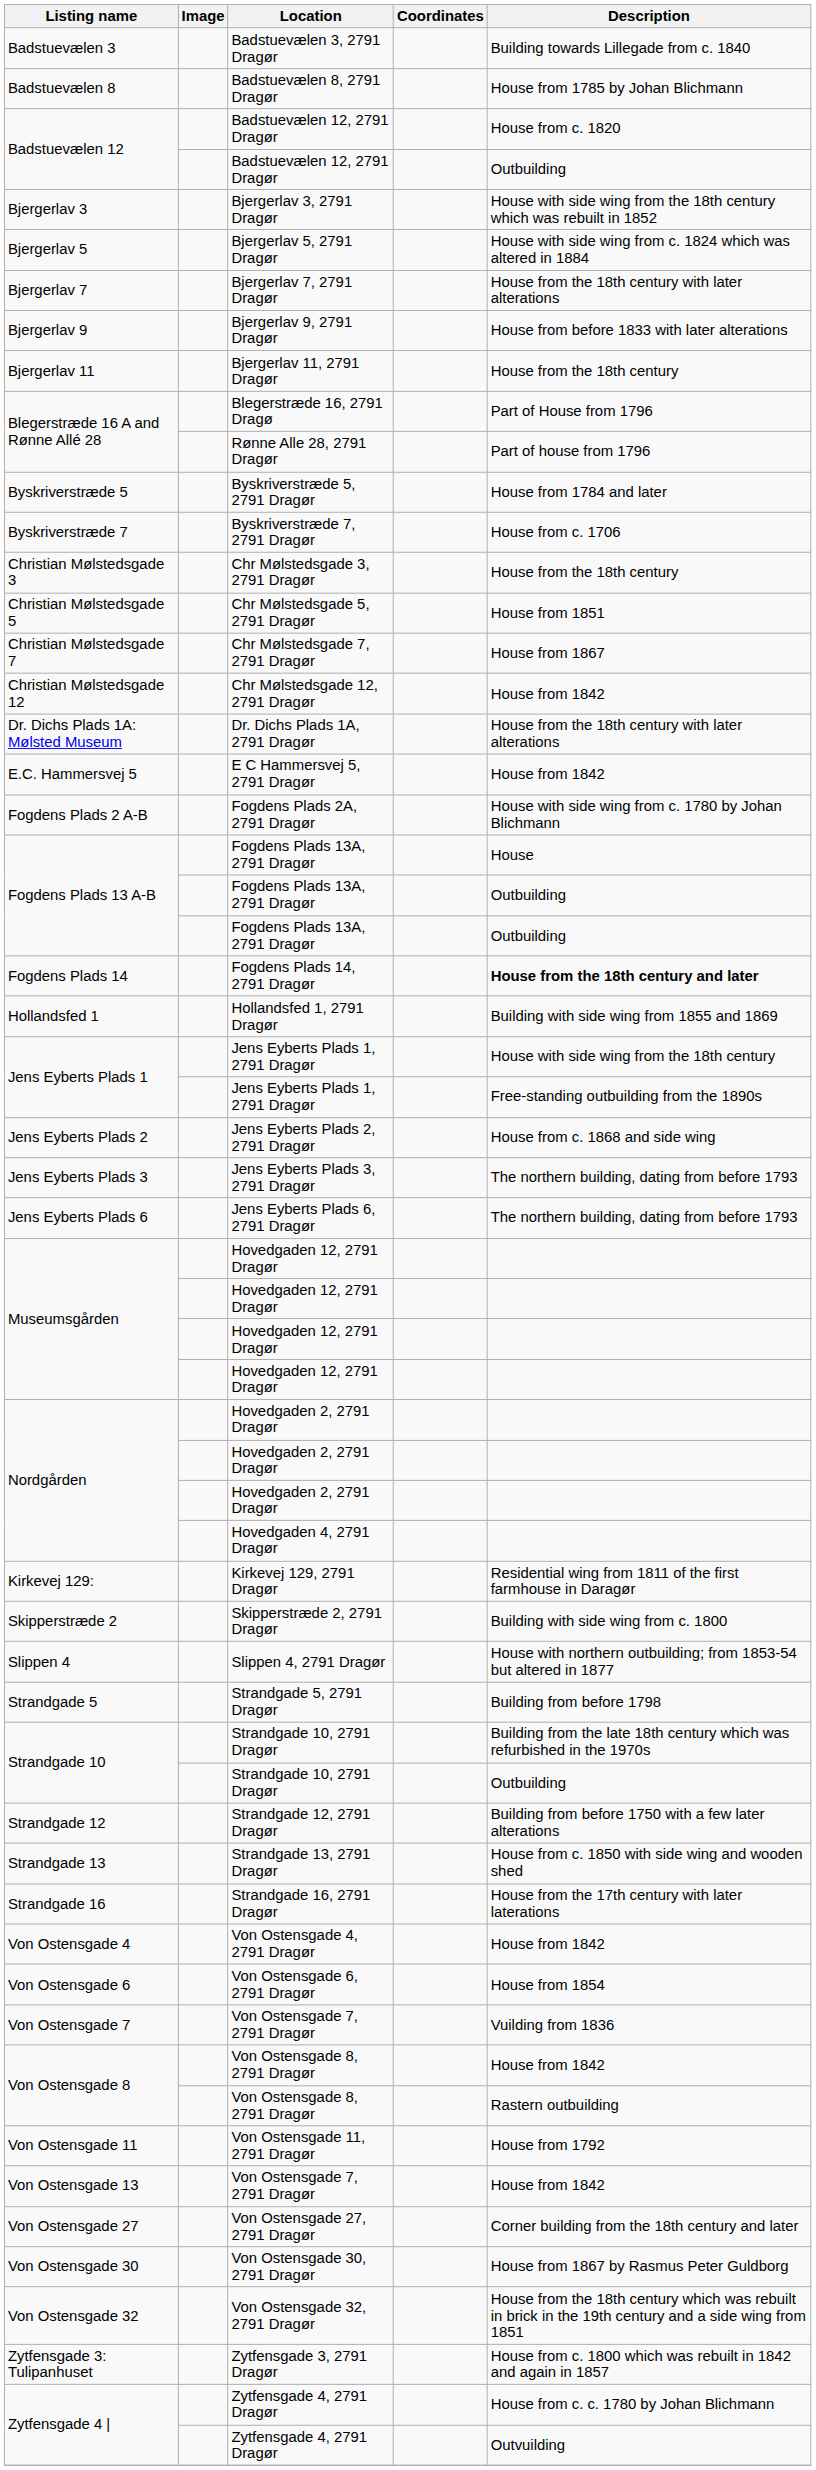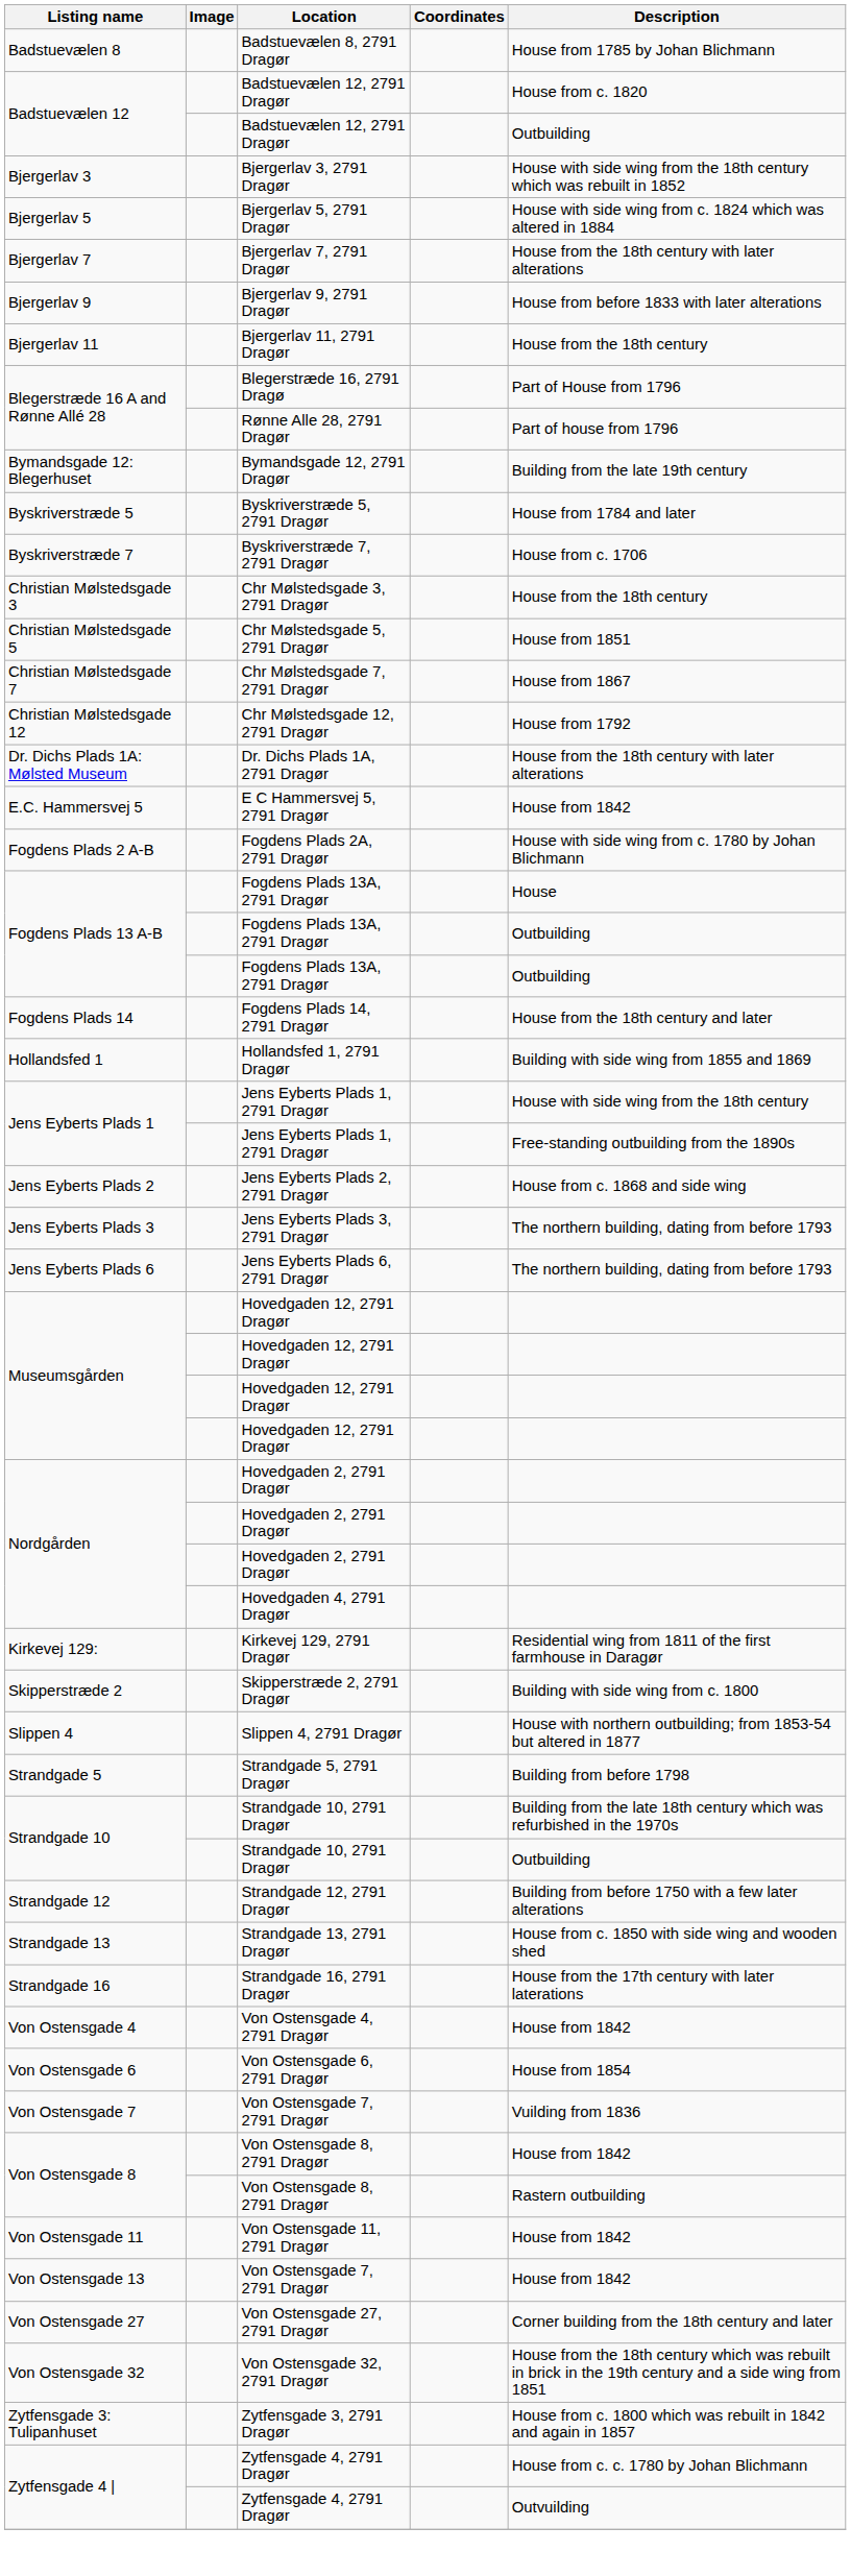- row: Badstuevælen 3 | Badstuevælen 3, 2791 Dragør | Building towards Lillegade from c. 1840
+ row: Bymandsgade 12: Blegerhuset | Bymandsgade 12, 2791 Dragør | Building from the late 19th century
Chr Mølstedsgade 12, 2791 Dragør | Description: House from 1842 -> House from 1792
Fogdens Plads 14, 2791 Dragør | Description: bold -> normal
Von Ostensgade 11, 2791 Dragør | Description: House from 1792 -> House from 1842
- row: Von Ostensgade 30 | Von Ostensgade 30, 2791 Dragør | House from 1867 by Rasmus Peter Guldborg
